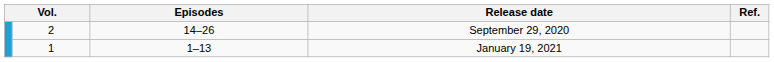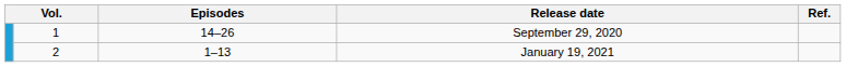September 29, 2020 | column 2: 2 -> 1
January 19, 2021 | column 2: 1 -> 2
